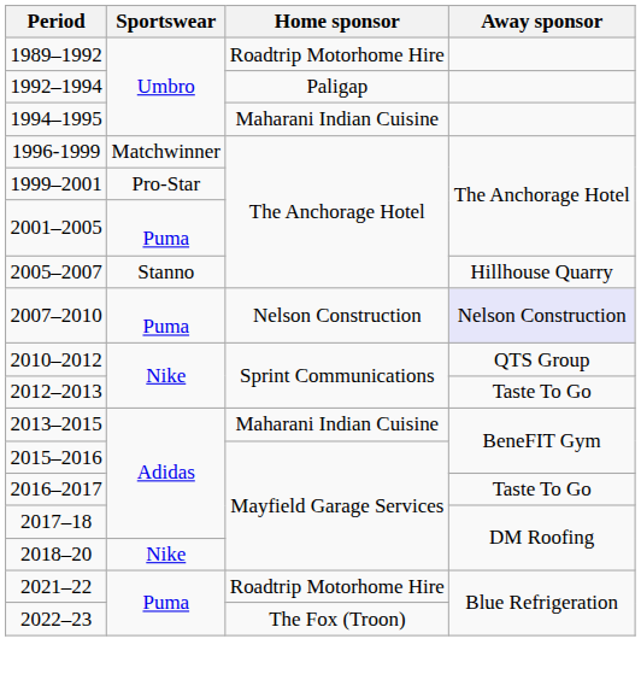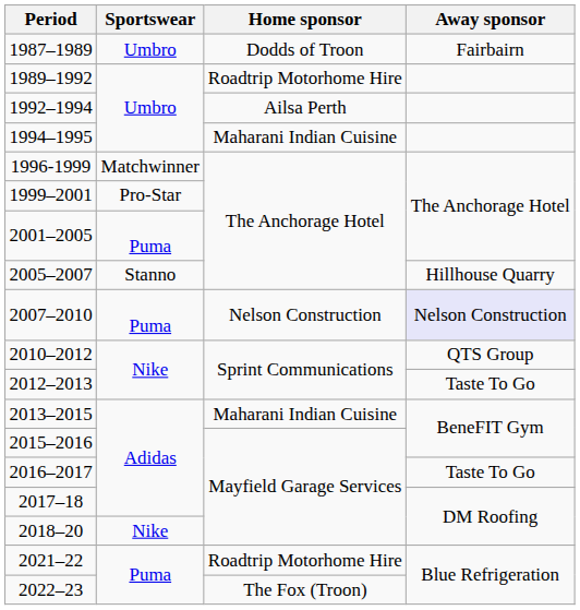+ row: 1987–1989 | Umbro | Dodds of Troon | Fairbairn
1992–1994 | Home sponsor: Paligap -> Ailsa Perth
